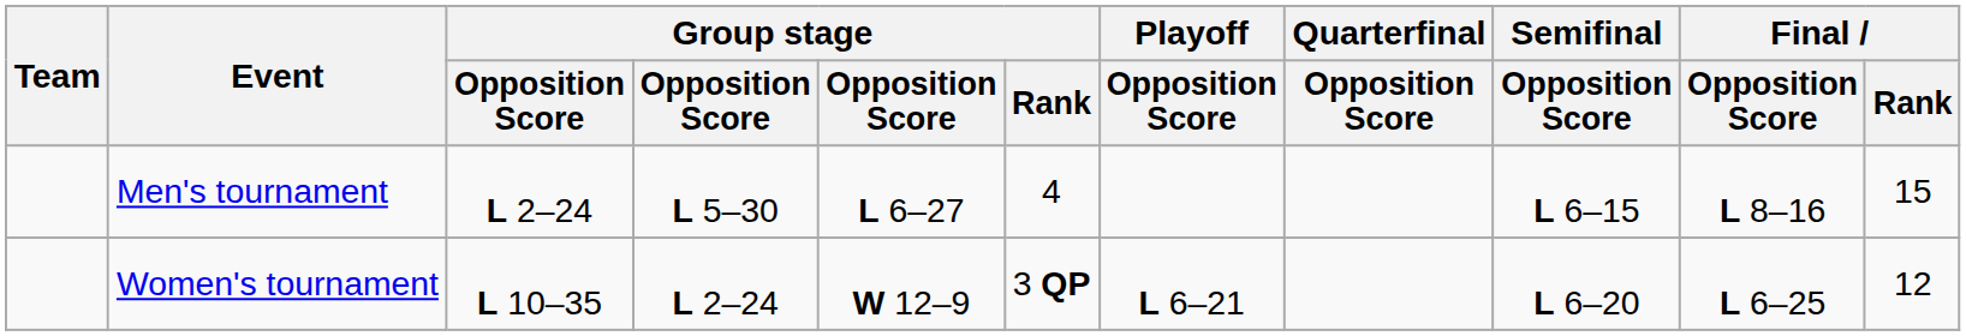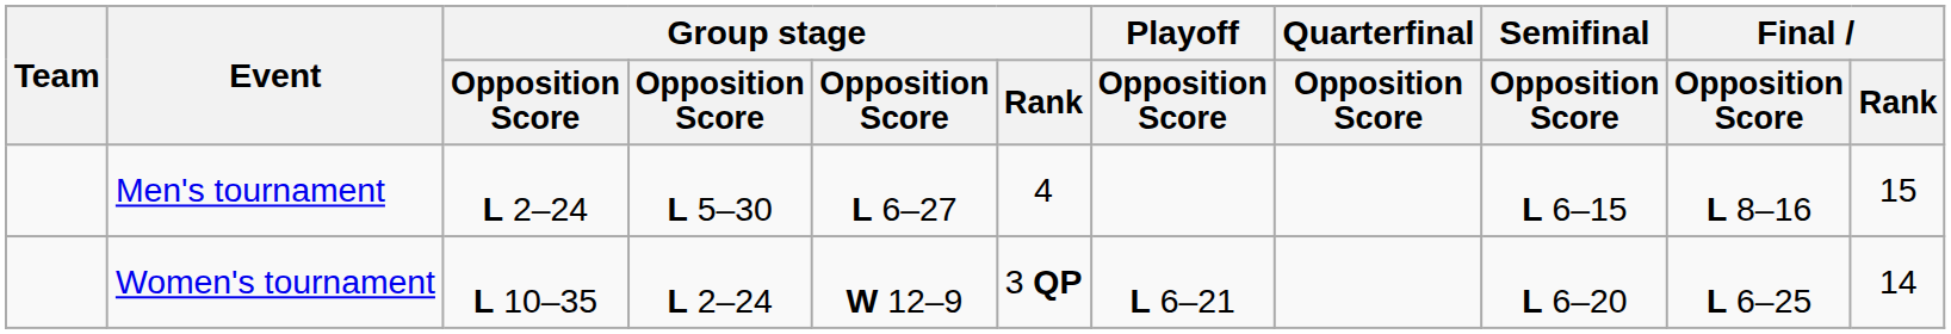Women's tournament | Final / Rank: 12 -> 14
